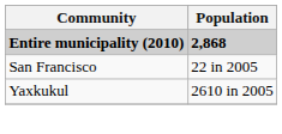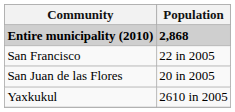+ row: San Juan de las Flores | 20 in 2005
